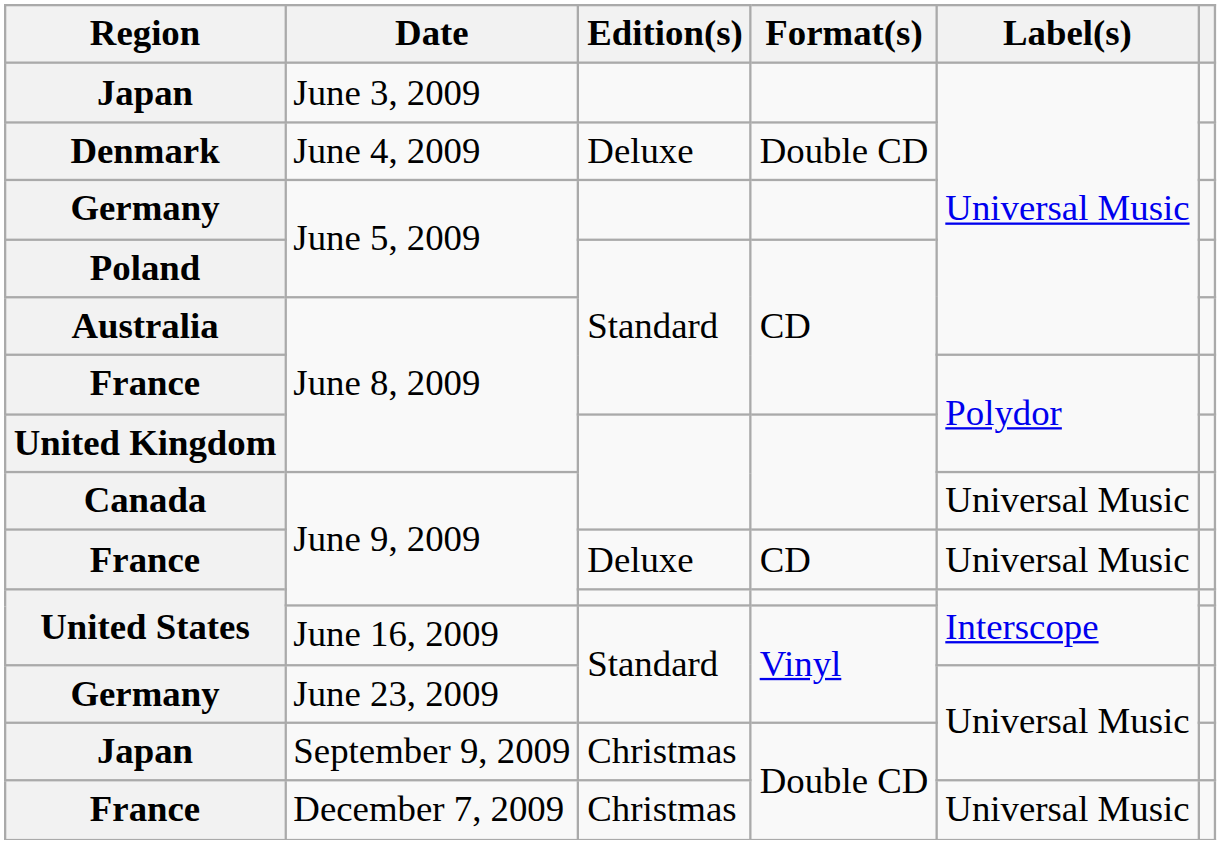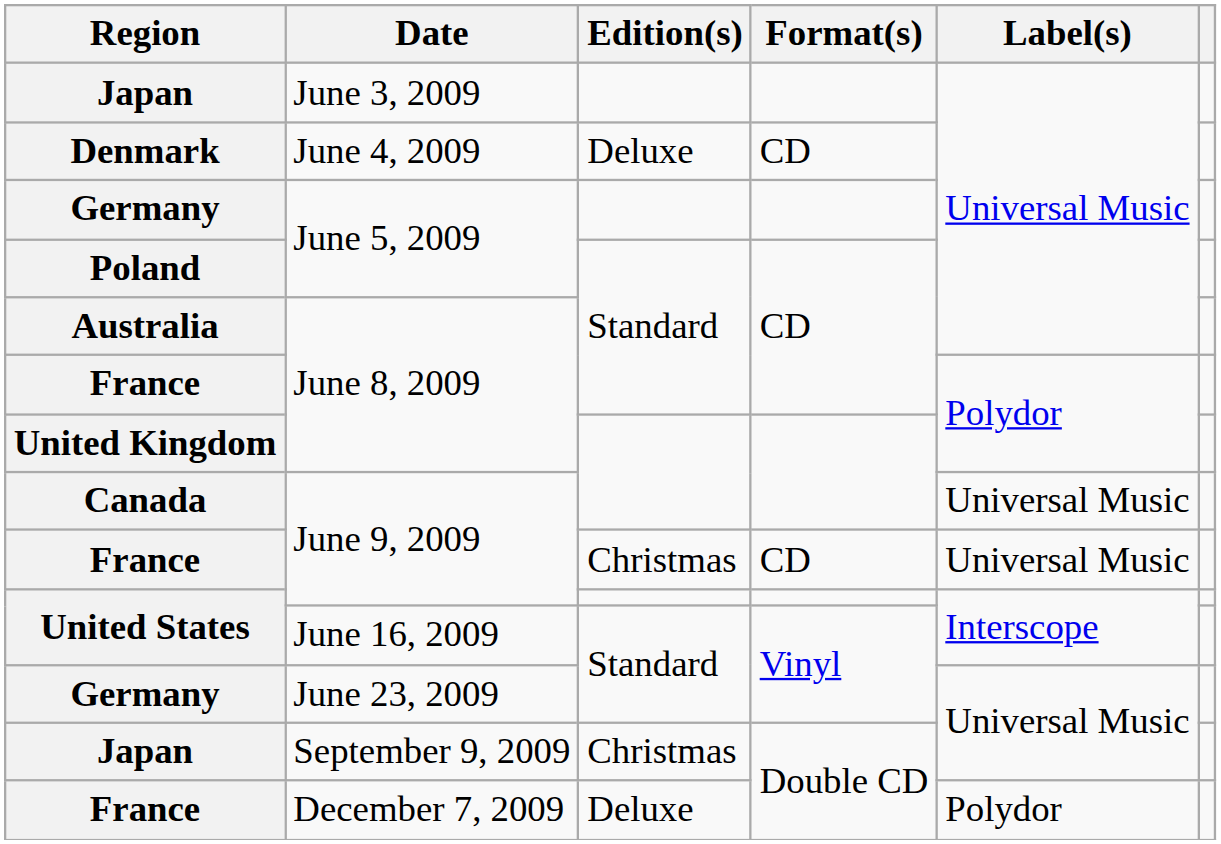Denmark | Format(s): Double CD -> CD
France / June 9, 2009 | Edition(s): Deluxe -> Christmas
France / December 7, 2009 | Edition(s): Christmas -> Deluxe
France / December 7, 2009 | Label(s): Universal Music -> Polydor
